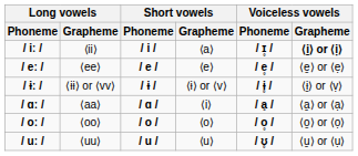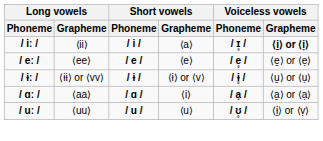/ ɨː / | Voiceless vowels / Grapheme: ⟨ɨ̱⟩ or ⟨ṿ⟩ -> ⟨u̱⟩ or ⟨ụ⟩
- row: / oː / | ⟨oo⟩ | / o / | ⟨o⟩ | / o̥ / | ⟨o̱⟩ or ⟨ọ⟩
/ uː / | Voiceless vowels / Grapheme: ⟨u̱⟩ or ⟨ụ⟩ -> ⟨ɨ̱⟩ or ⟨ṿ⟩
